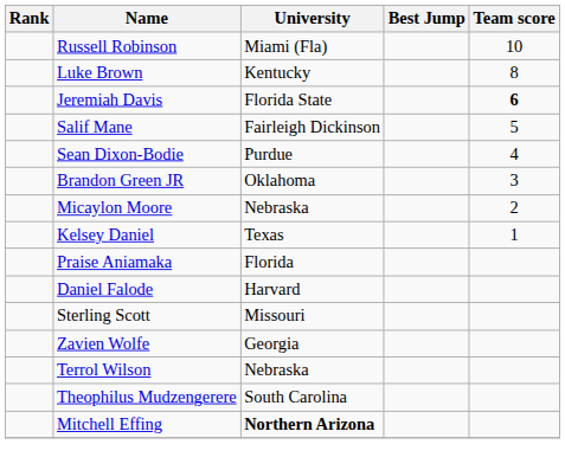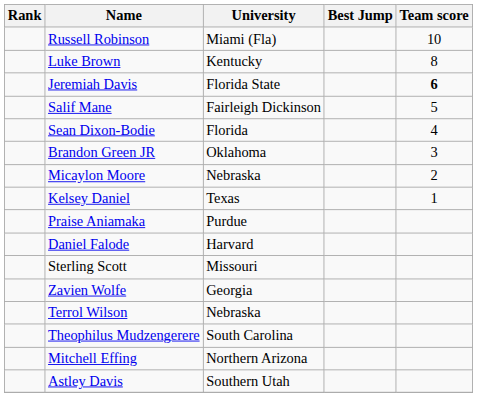Sean Dixon-Bodie | University: Purdue -> Florida
Praise Aniamaka | University: Florida -> Purdue
Mitchell Effing | University: bold -> normal
+ row: Astley Davis | Southern Utah
